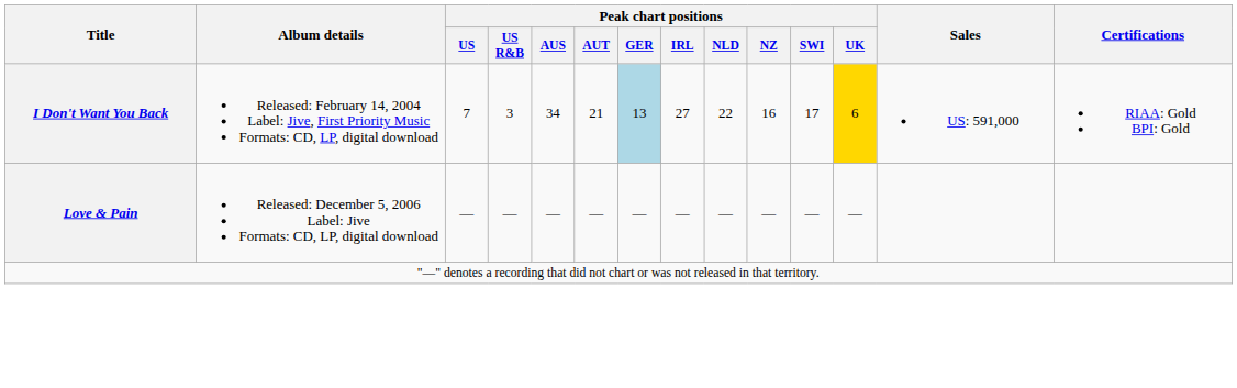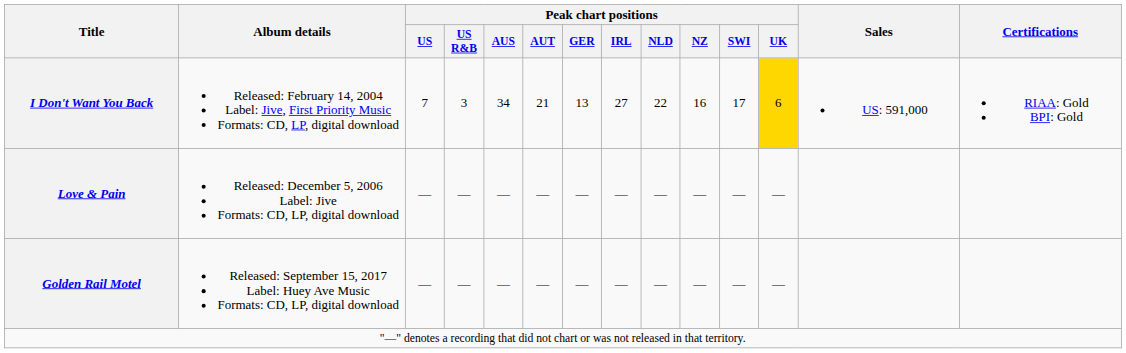I Don't Want You Back | Peak chart positions / GER: lightblue background -> no background
+ row: Golden Rail Motel | Released: September 15, 2017 Label: Huey Ave Music Formats: CD, LP, digital download | — | — | — | — | — | — | — | — | — | —
